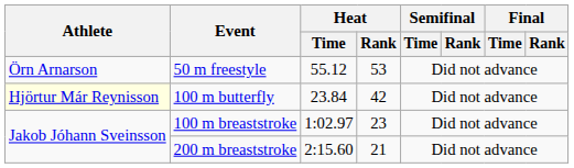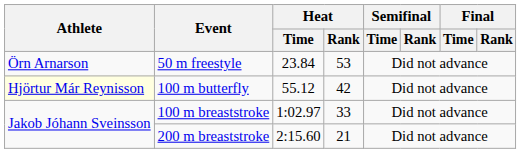50 m freestyle | Heat / Time: 55.12 -> 23.84
100 m butterfly | Heat / Time: 23.84 -> 55.12
100 m breaststroke | Heat / Rank: 23 -> 33
